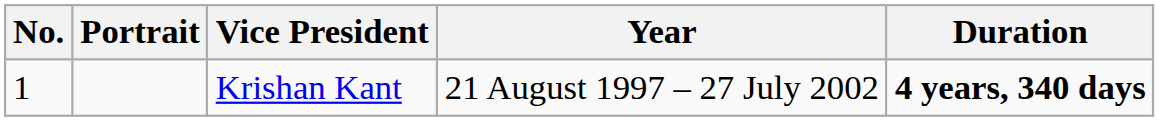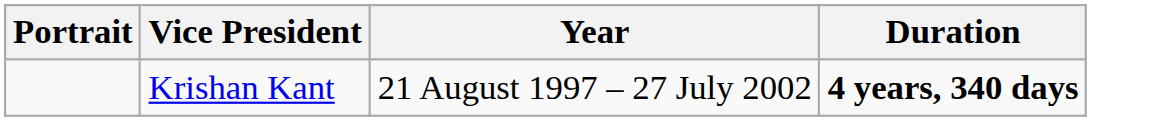- column: No. | 1
